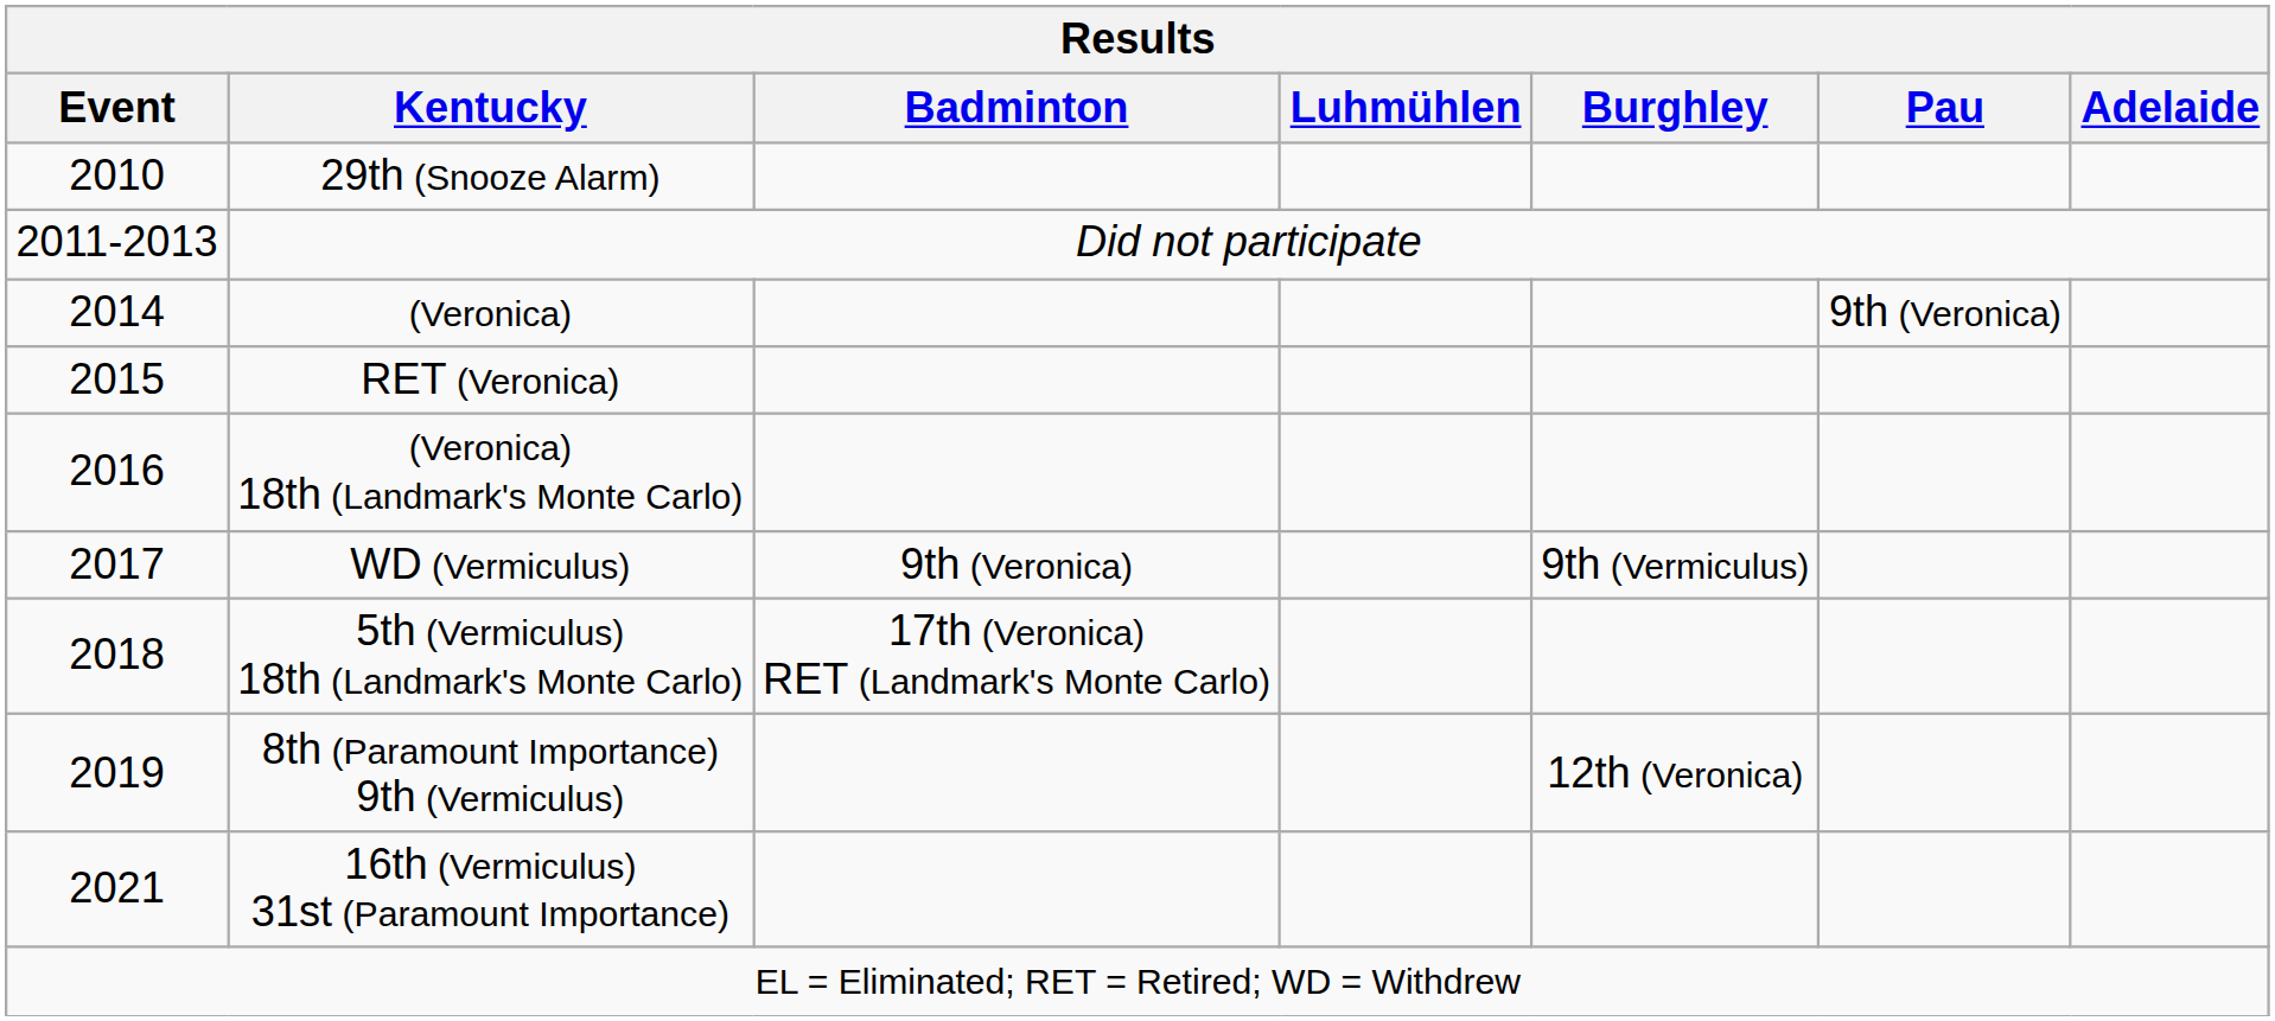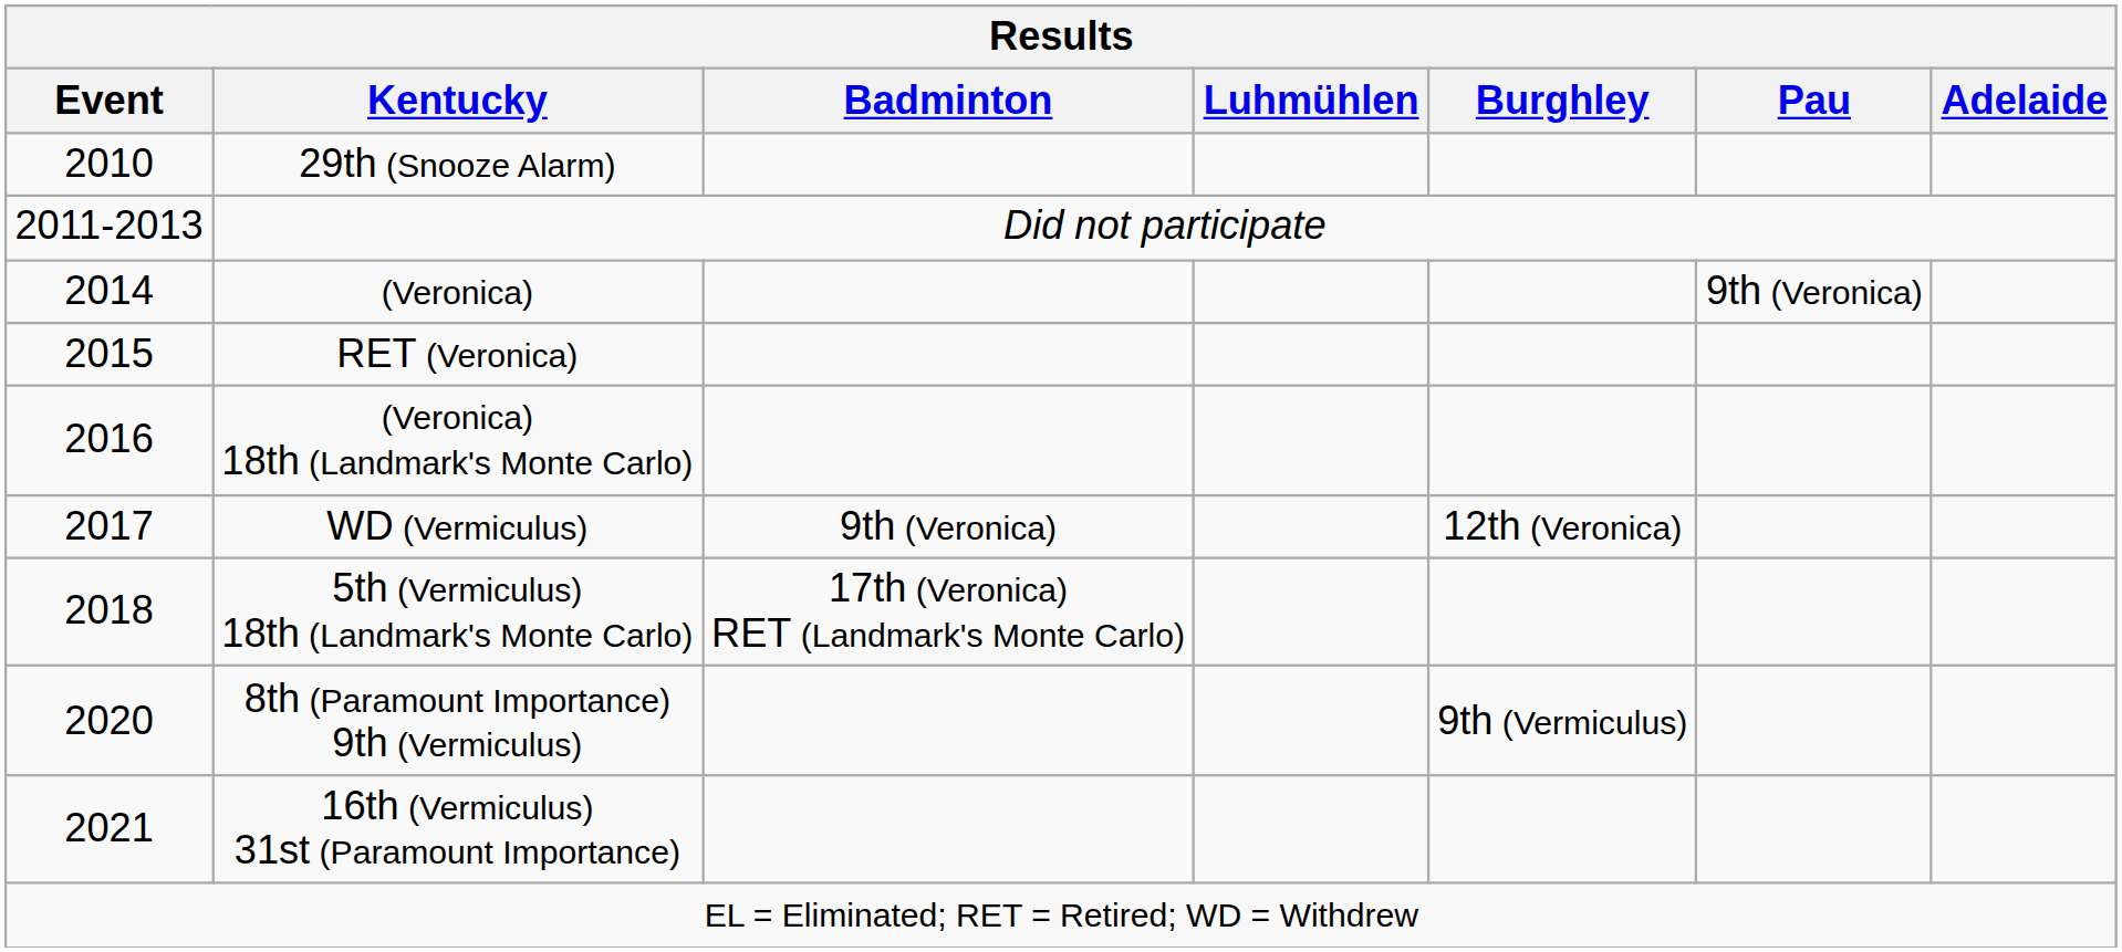WD (Vermiculus) | Burghley: 9th (Vermiculus) -> 12th (Veronica)
8th (Paramount Importance) 9th (Vermiculus) | Event: 2019 -> 2020
8th (Paramount Importance) 9th (Vermiculus) | Burghley: 12th (Veronica) -> 9th (Vermiculus)
